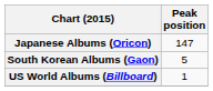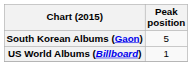- row: Japanese Albums (Oricon) | 147
